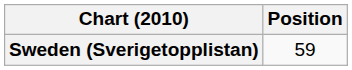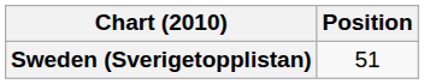Sweden (Sverigetopplistan) | Position: 59 -> 51
